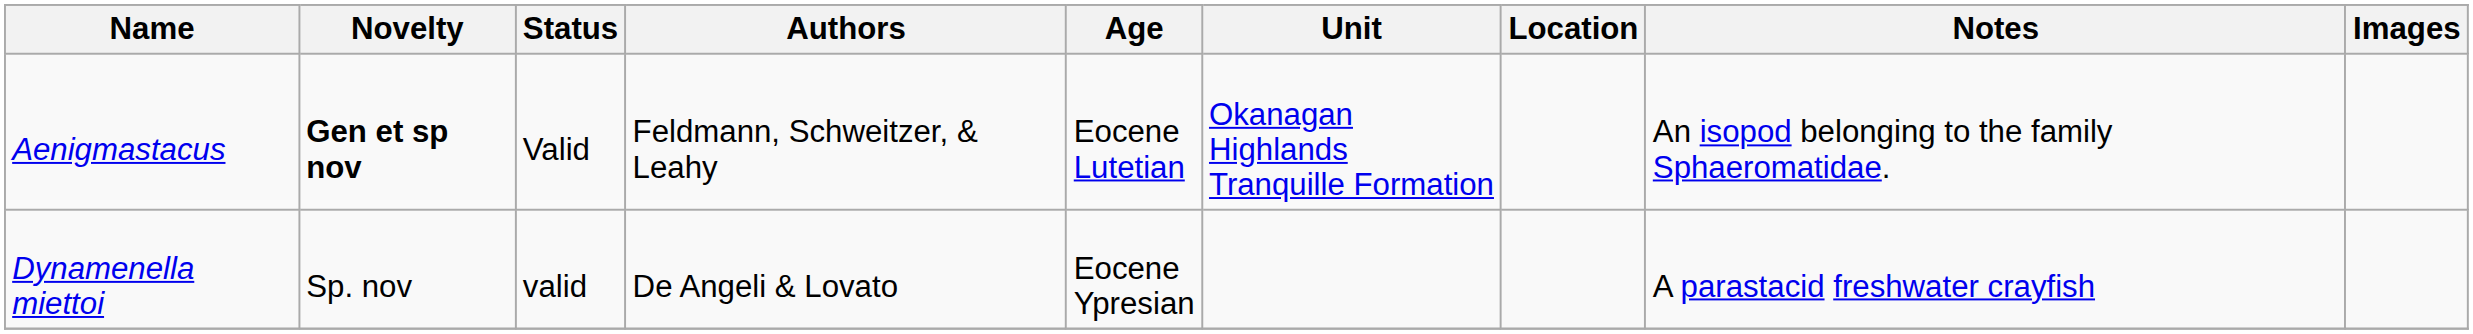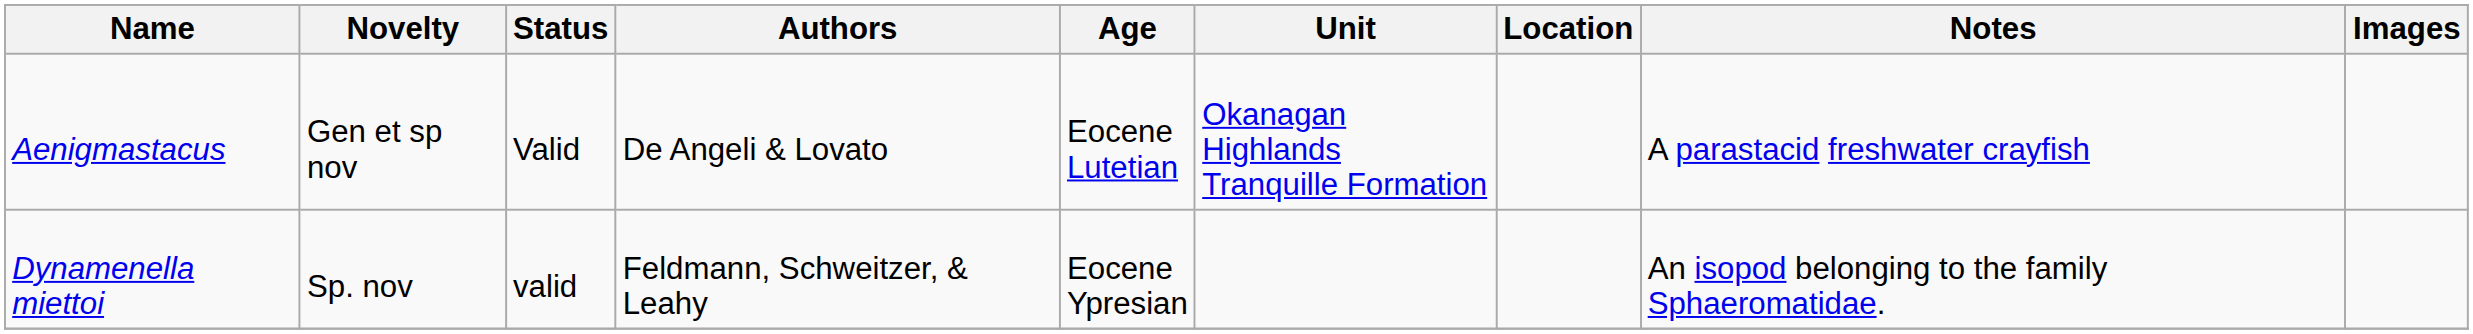Aenigmastacus | Novelty: bold -> normal
Aenigmastacus | Authors: Feldmann, Schweitzer, & Leahy -> De Angeli & Lovato
Aenigmastacus | Notes: An isopod belonging to the family Sphaeromatidae. -> A parastacid freshwater crayfish
Dynamenella miettoi | Authors: De Angeli & Lovato -> Feldmann, Schweitzer, & Leahy
Dynamenella miettoi | Notes: A parastacid freshwater crayfish -> An isopod belonging to the family Sphaeromatidae.
